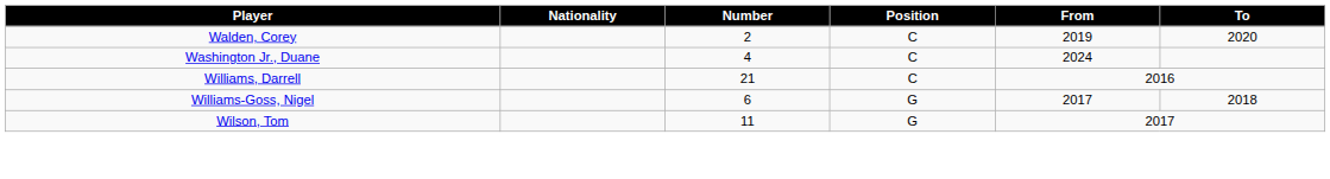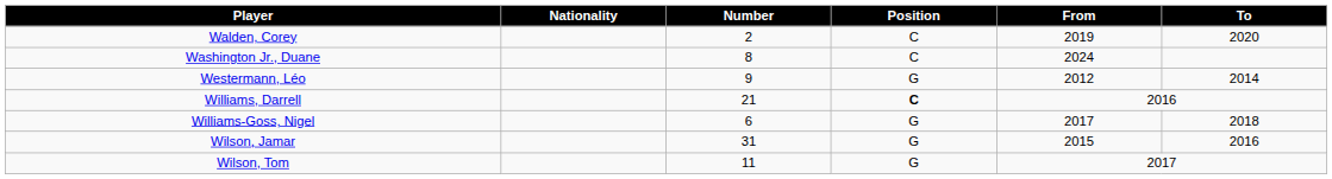Washington Jr., Duane | Number: 4 -> 8
+ row: Westermann, Léo | 9 | G | 2012 | 2014
Williams, Darrell | Position: normal -> bold
+ row: Wilson, Jamar | 31 | G | 2015 | 2016
